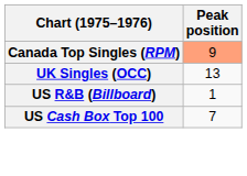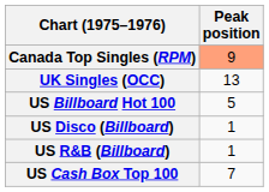+ row: US Billboard Hot 100 | 5
+ row: US Disco (Billboard) | 1
